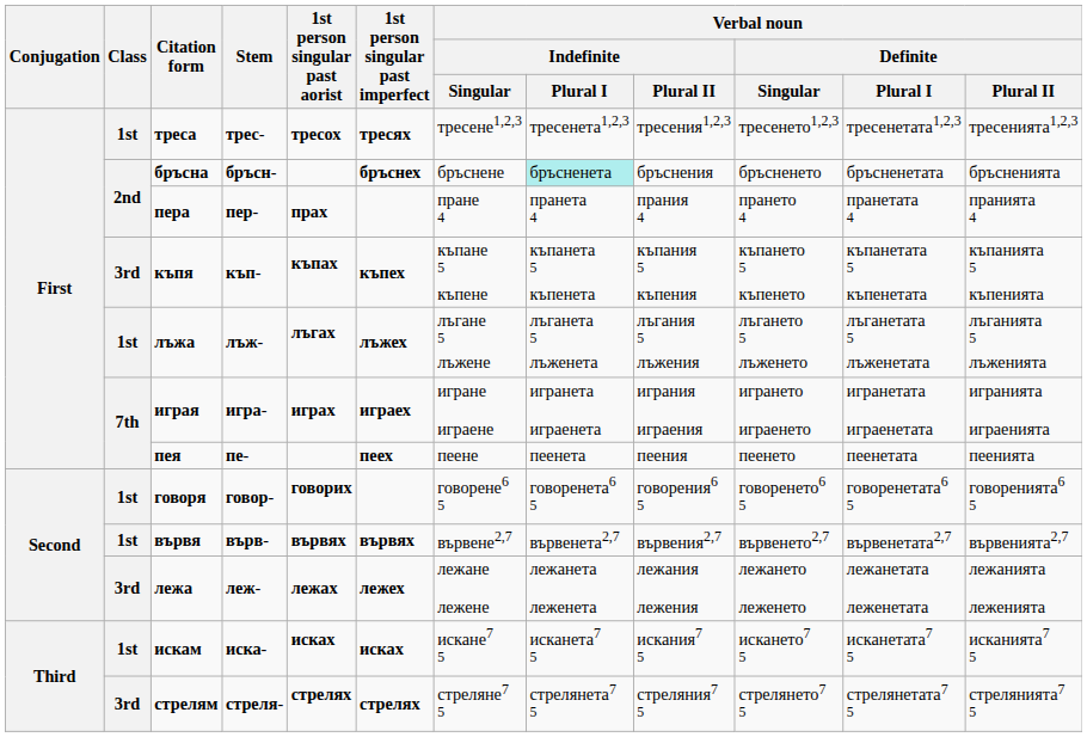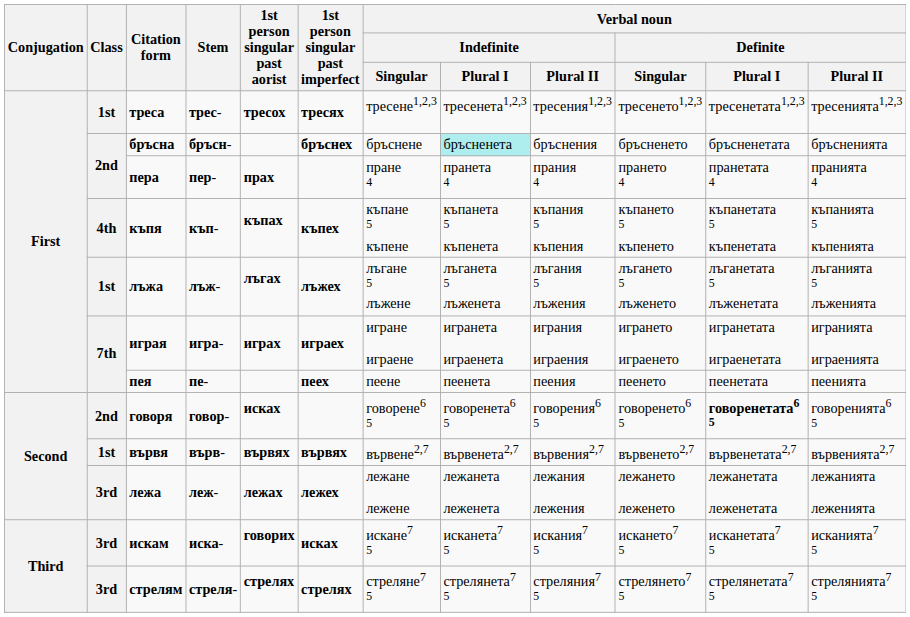къпя | Class: 3rd -> 4th
говоря | Class: 1st -> 2nd
говоря | 1st person singular past aorist: говорих -> исках
говоря | Verbal noun / Definite / Plural I: normal -> bold
искам | Class: 1st -> 3rd
искам | 1st person singular past aorist: исках -> говорих
